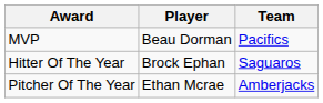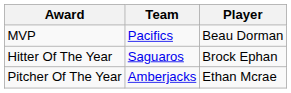columns swapped: Player <-> Team
